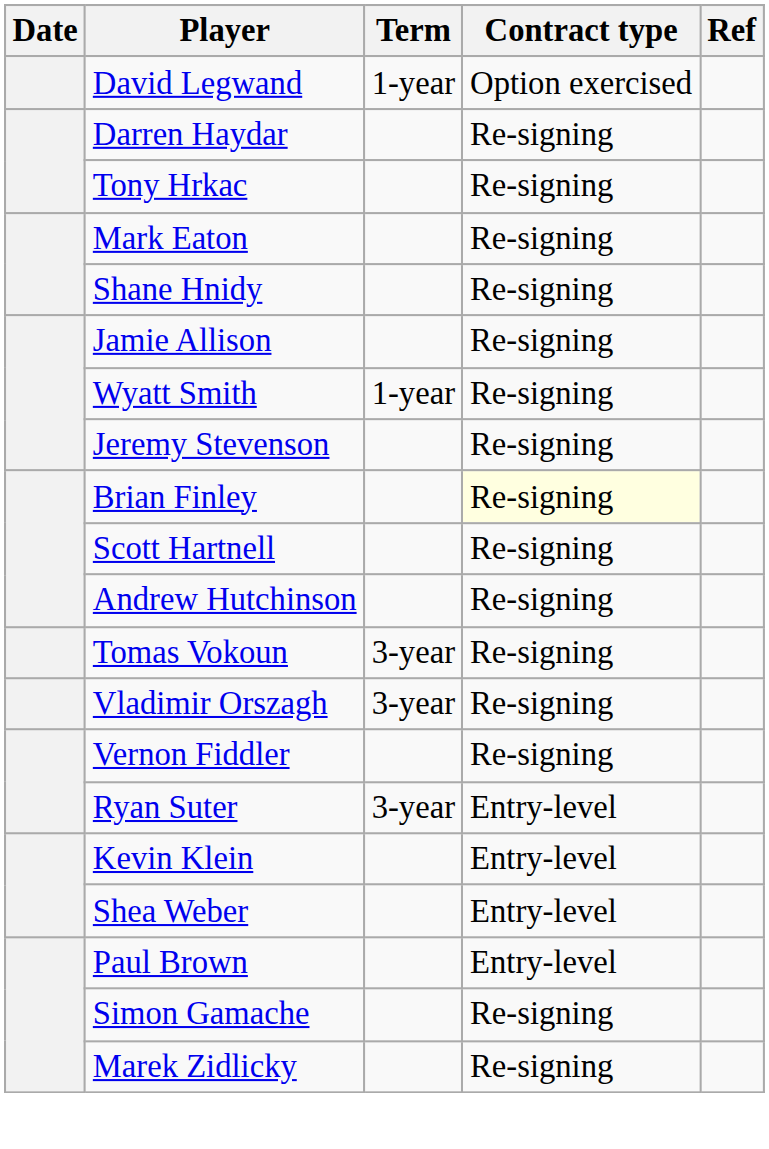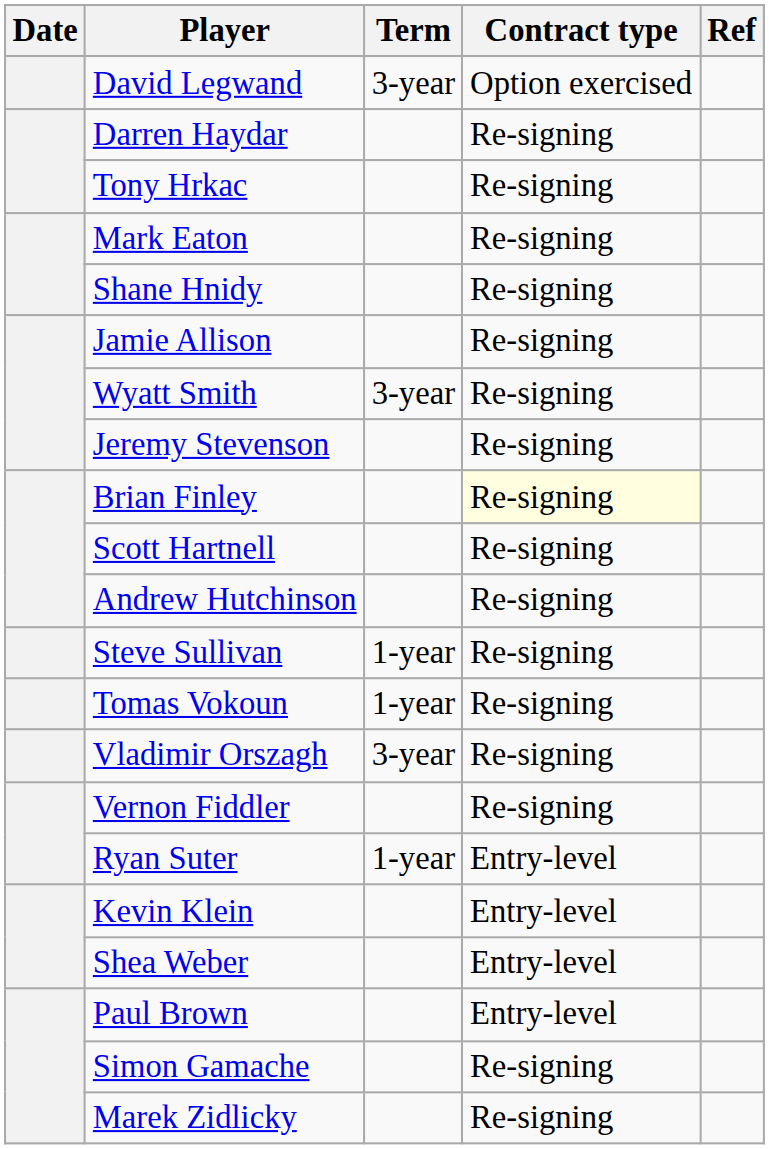David Legwand | Term: 1-year -> 3-year
Wyatt Smith | Term: 1-year -> 3-year
+ row: Steve Sullivan | 1-year | Re-signing
Tomas Vokoun | Term: 3-year -> 1-year
Ryan Suter | Term: 3-year -> 1-year
